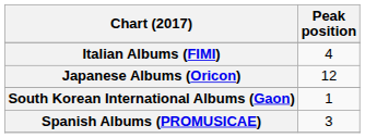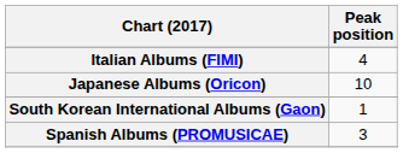Japanese Albums (Oricon) | Peak position: 12 -> 10
